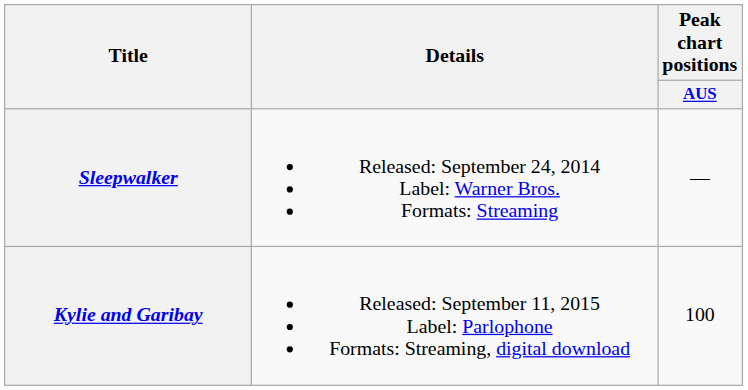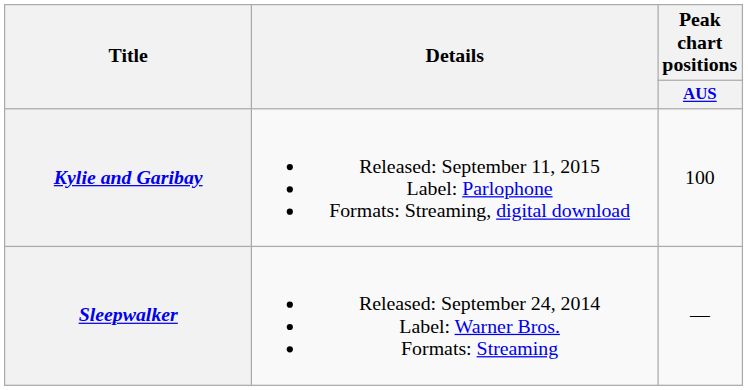rows swapped: Sleepwalker <-> Kylie and Garibay
